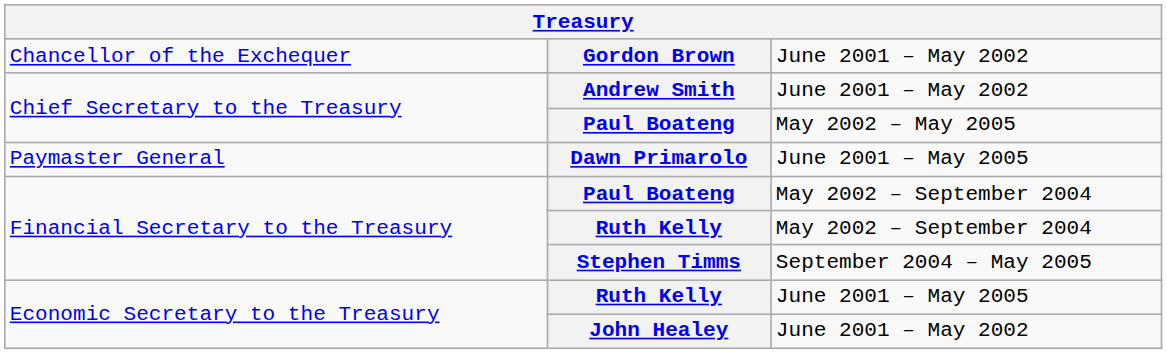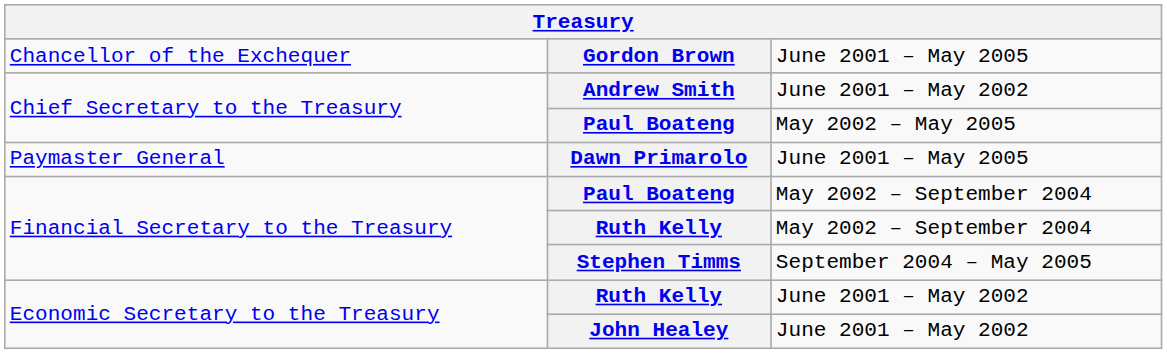Gordon Brown | column 3: June 2001 – May 2002 -> June 2001 – May 2005
Economic Secretary to the Treasury / Ruth Kelly | column 3: June 2001 – May 2005 -> June 2001 – May 2002
